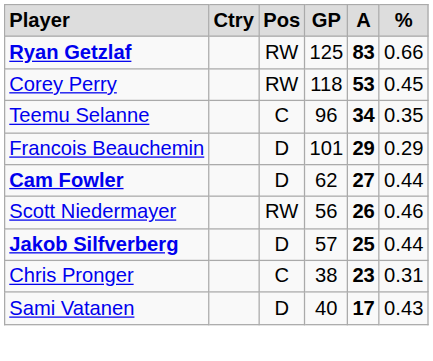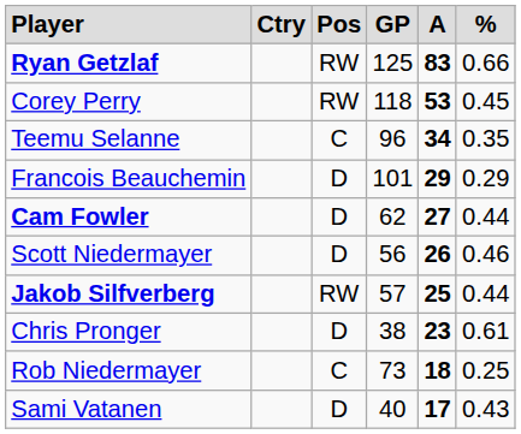Scott Niedermayer | column 3: RW -> D
Jakob Silfverberg | column 3: D -> RW
Chris Pronger | column 3: C -> D
Chris Pronger | column 6: 0.31 -> 0.61
+ row: Rob Niedermayer | C | 73 | 18 | 0.25
